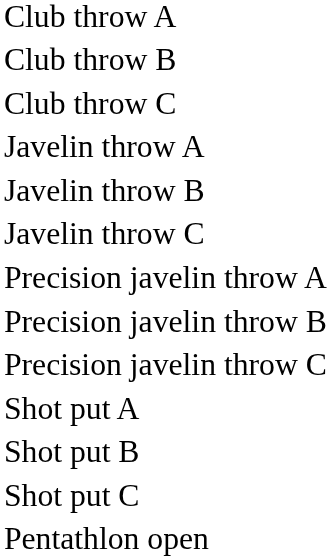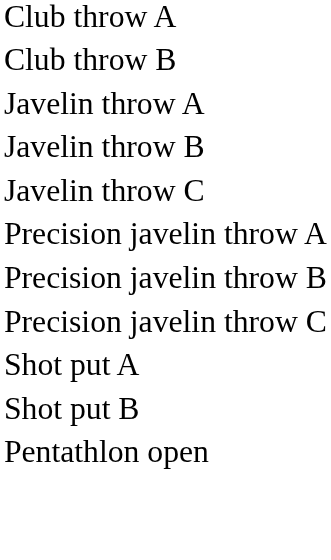- row: Club throw C
- row: Shot put C
